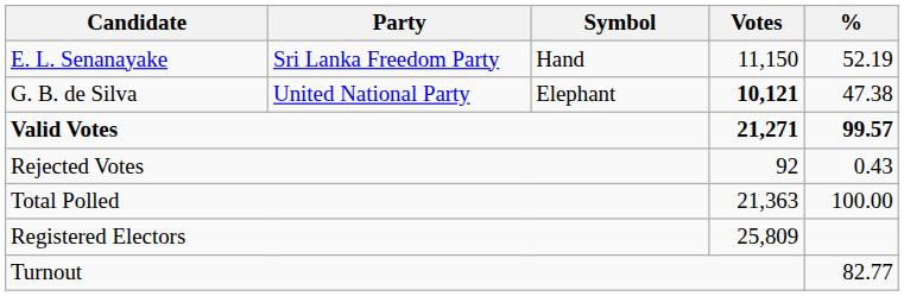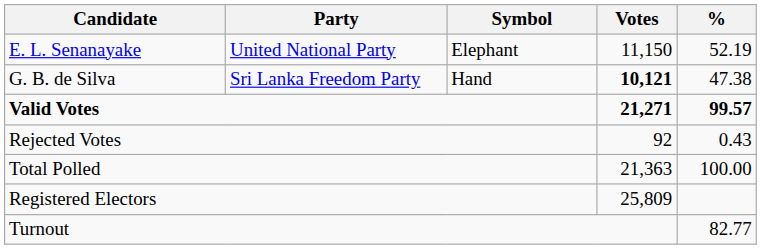E. L. Senanayake | Party: Sri Lanka Freedom Party -> United National Party
E. L. Senanayake | Symbol: Hand -> Elephant
G. B. de Silva | Party: United National Party -> Sri Lanka Freedom Party
G. B. de Silva | Symbol: Elephant -> Hand
